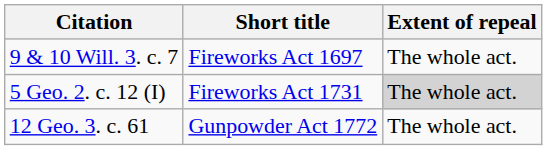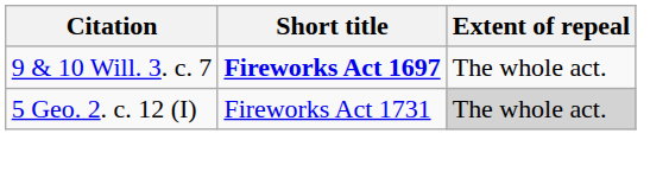9 & 10 Will. 3. c. 7 | Short title: normal -> bold
- row: 12 Geo. 3. c. 61 | Gunpowder Act 1772 | The whole act.
